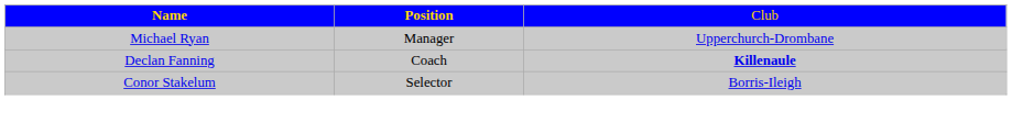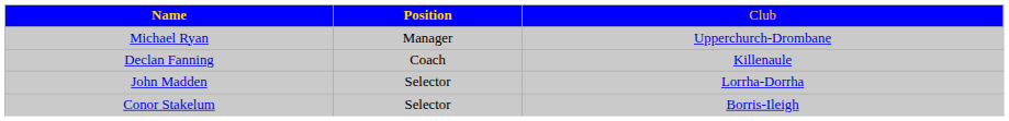Declan Fanning | column 3: bold -> normal
+ row: John Madden | Selector | Lorrha-Dorrha
